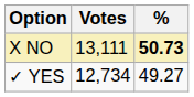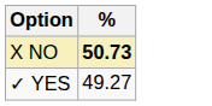- column: Votes | 13,111 | 12,734
